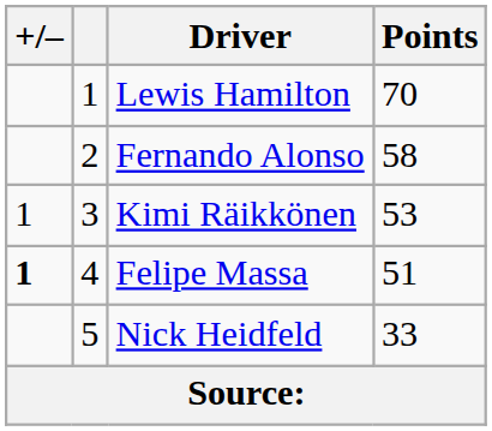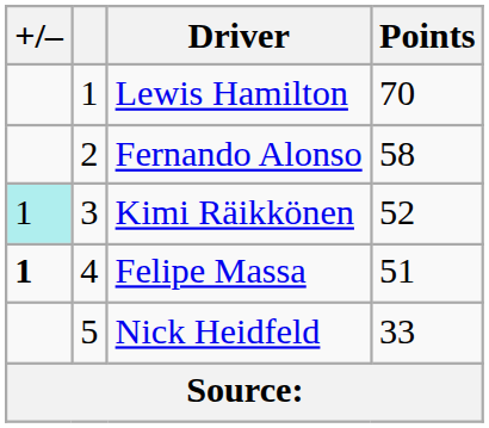Kimi Räikkönen | +/–: no background -> paleturquoise background
Kimi Räikkönen | Points: 53 -> 52
